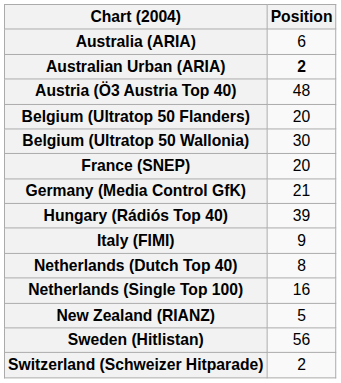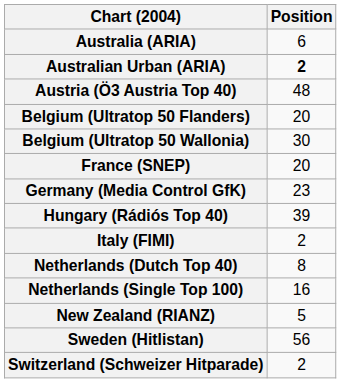Germany (Media Control GfK) | Position: 21 -> 23
Italy (FIMI) | Position: 9 -> 2
